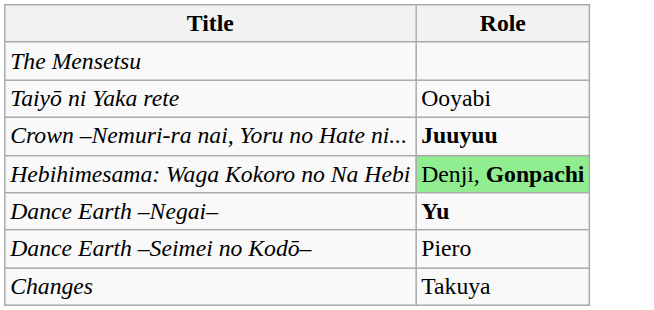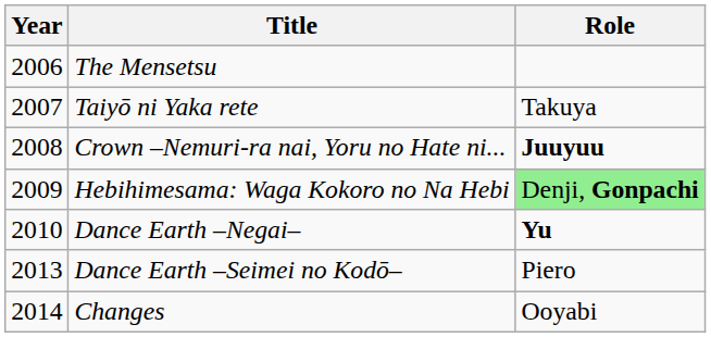+ column: Year | 2006 | 2007 | 2008 | 2009 | 2010 | 2013 | 2014
Taiyō ni Yaka rete | Role: Ooyabi -> Takuya
Changes | Role: Takuya -> Ooyabi
